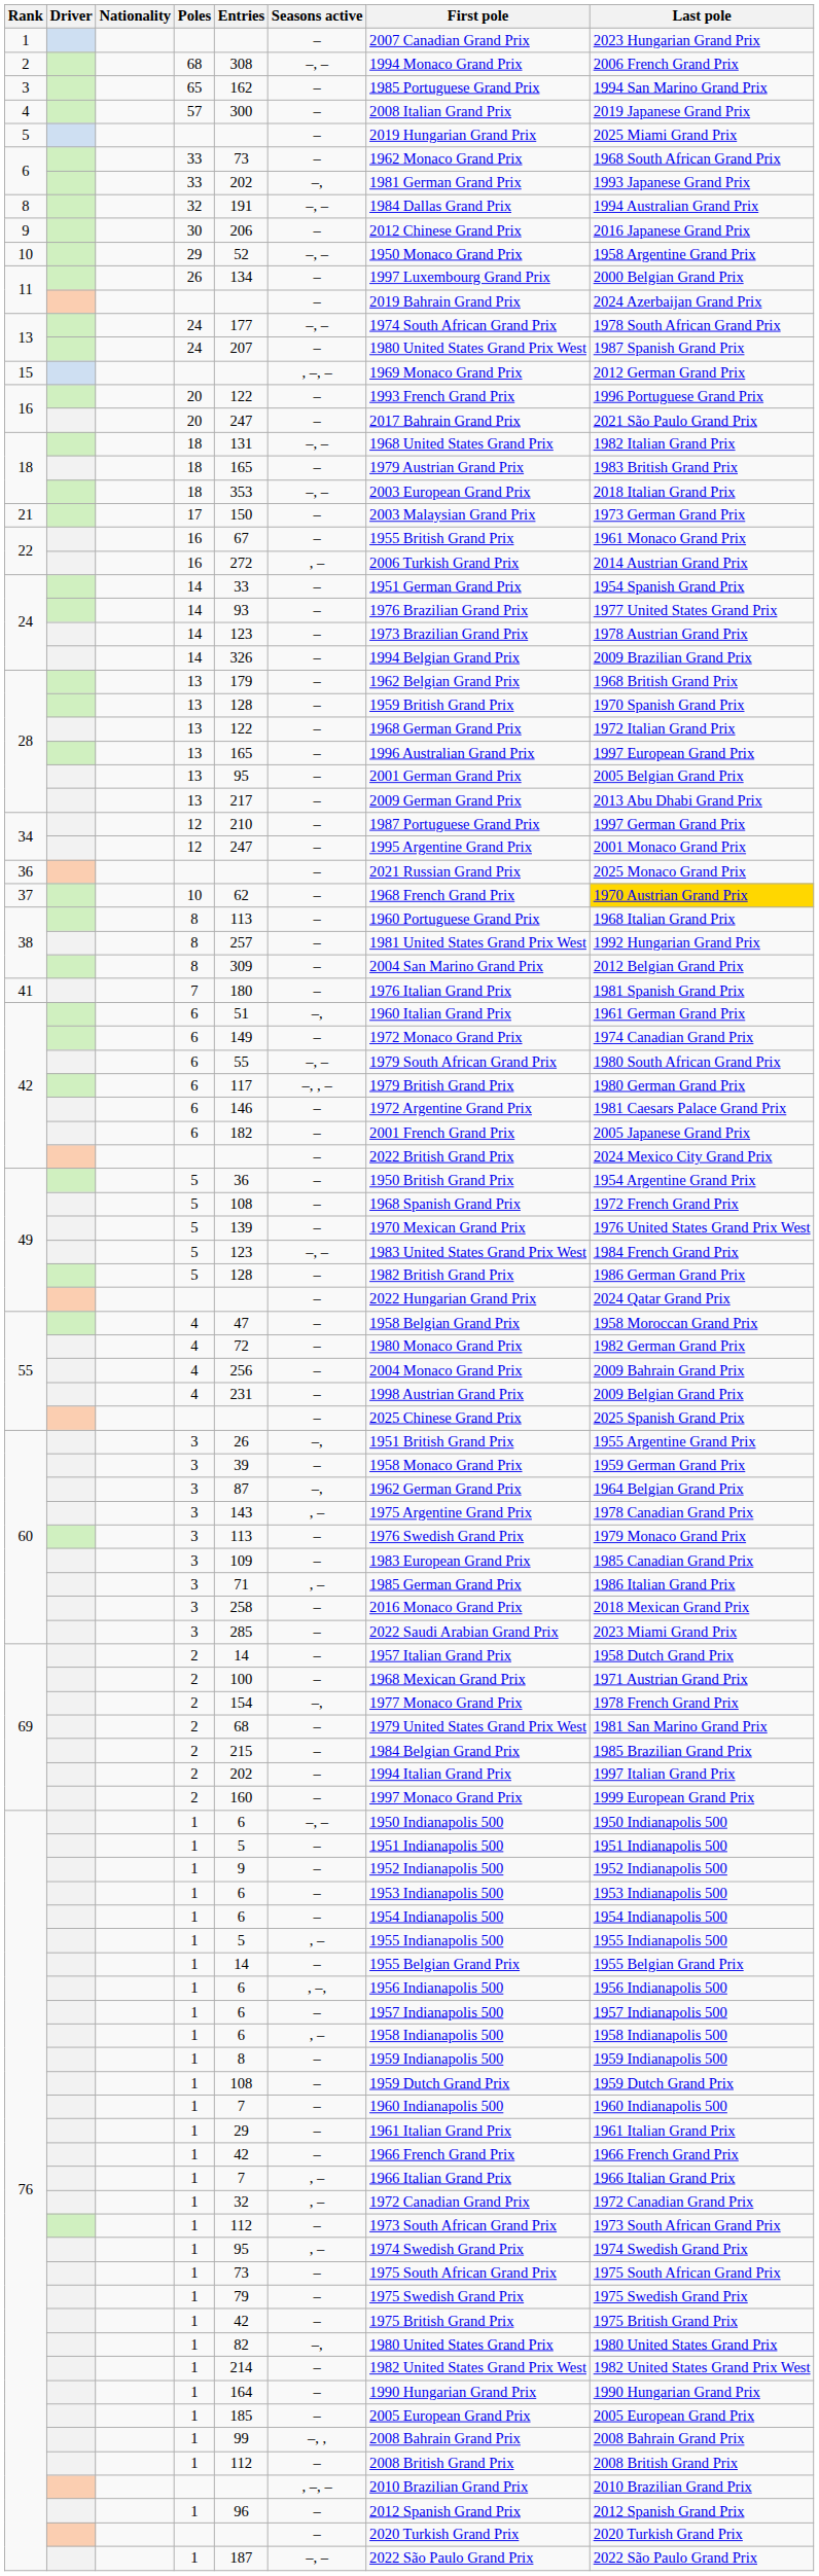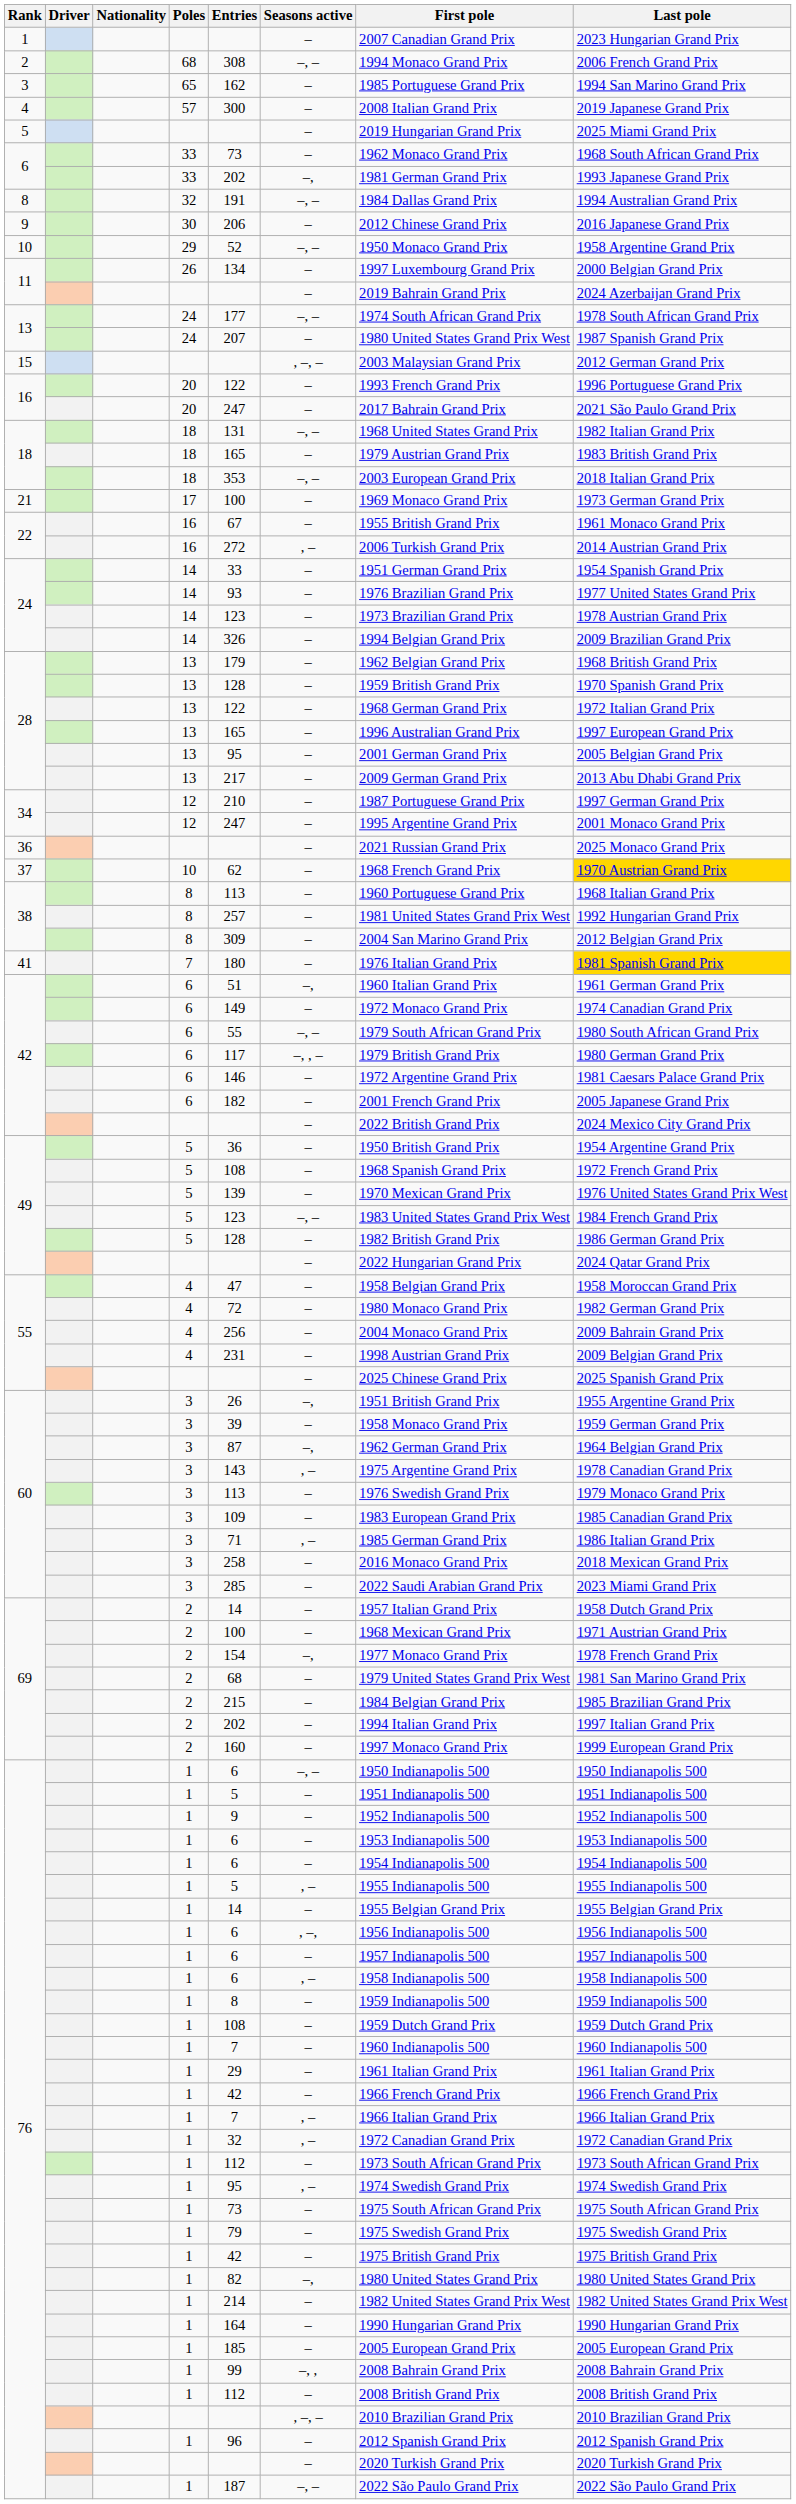15 | First pole: 1969 Monaco Grand Prix -> 2003 Malaysian Grand Prix
21 | Entries: 150 -> 100
21 | First pole: 2003 Malaysian Grand Prix -> 1969 Monaco Grand Prix
41 | Last pole: no background -> gold background
